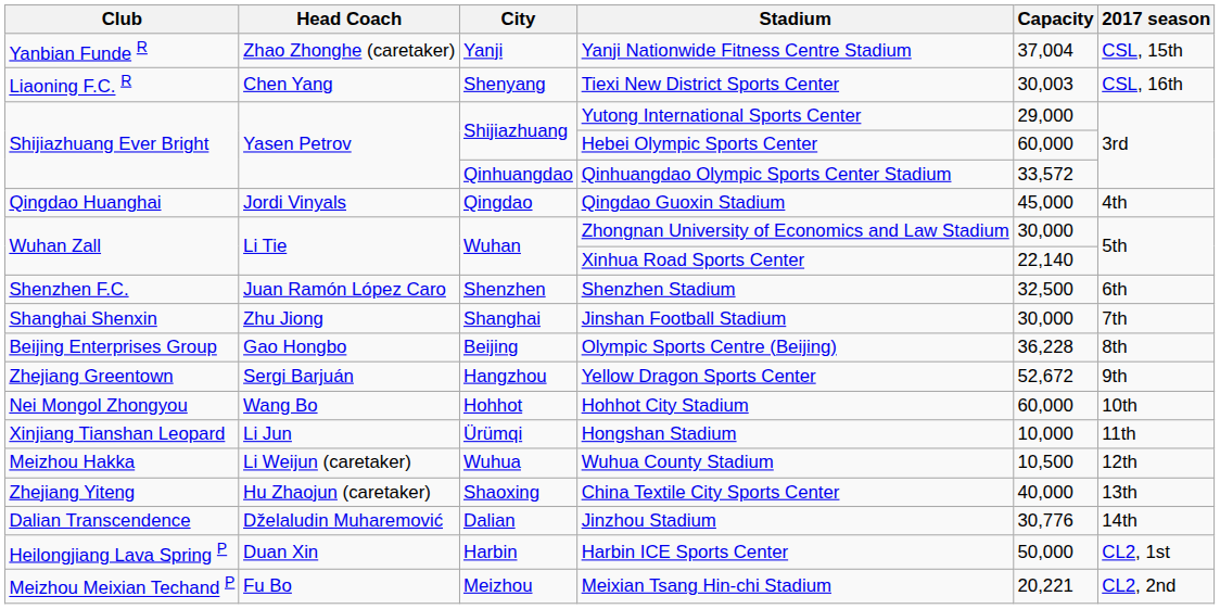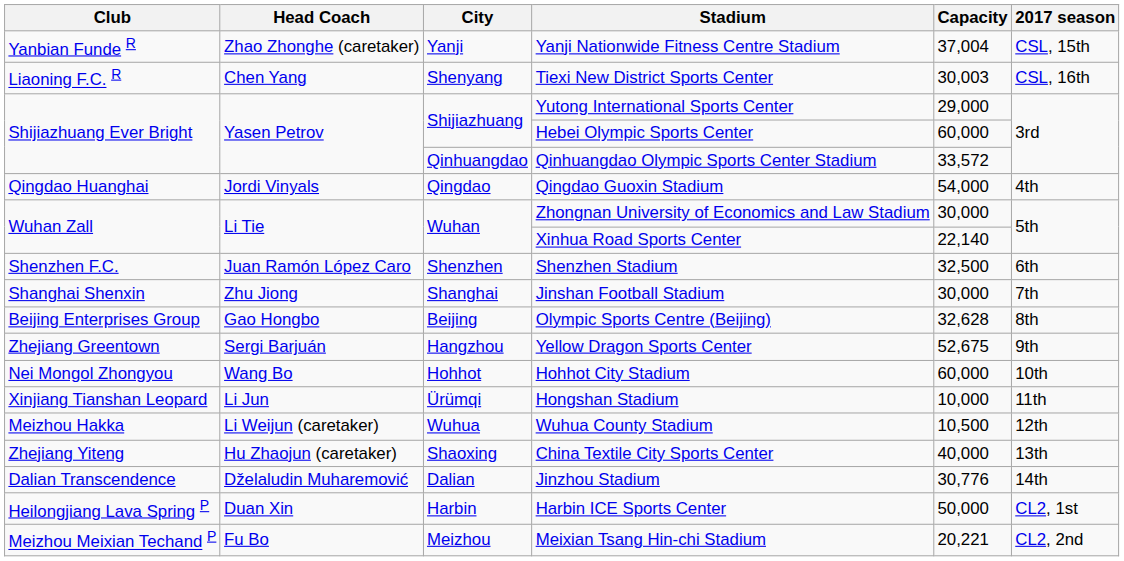Qingdao Guoxin Stadium | Capacity: 45,000 -> 54,000
Olympic Sports Centre (Beijing) | Capacity: 36,228 -> 32,628
Yellow Dragon Sports Center | Capacity: 52,672 -> 52,675
